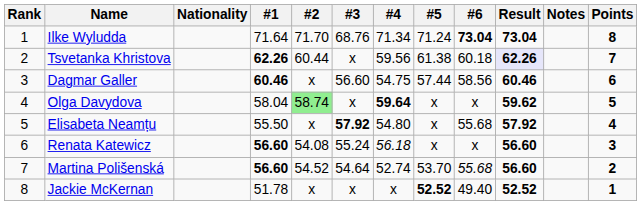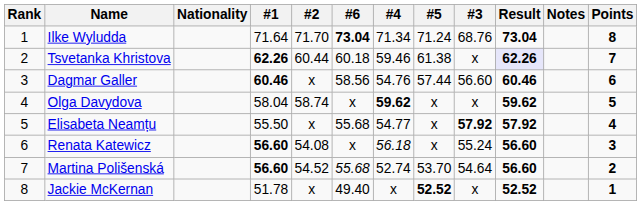columns swapped: #3 <-> #6
Tsvetanka Khristova | #4: 59.56 -> 59.46
Dagmar Galler | #4: 54.75 -> 54.76
Olga Davydova | #2: lightgreen background -> no background
Olga Davydova | #4: 59.64 -> 59.62
Elisabeta Neamțu | #4: 54.80 -> 54.77
